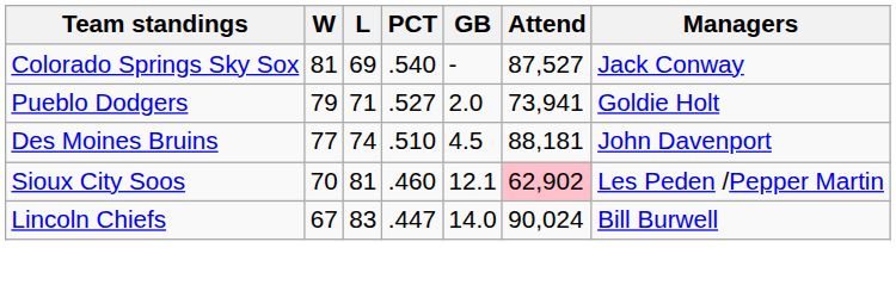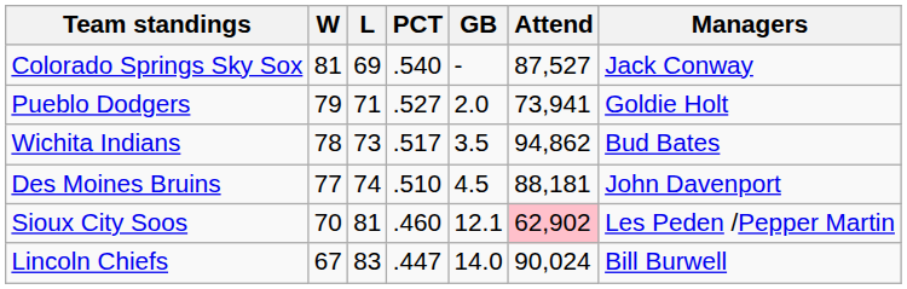+ row: Wichita Indians | 78 | 73 | .517 | 3.5 | 94,862 | Bud Bates
